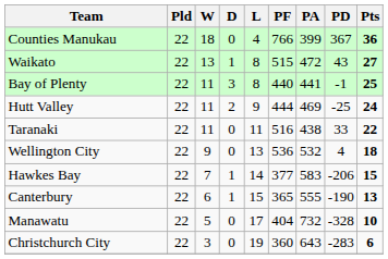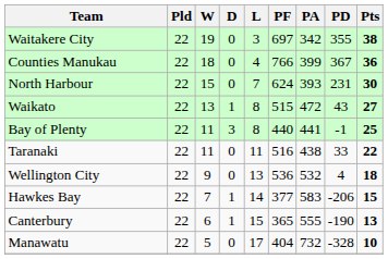+ row: Waitakere City | 22 | 19 | 0 | 3 | 697 | 342 | 355 | 38
+ row: North Harbour | 22 | 15 | 0 | 7 | 624 | 393 | 231 | 30
- row: Hutt Valley | 22 | 11 | 2 | 9 | 444 | 469 | -25 | 24
- row: Christchurch City | 22 | 3 | 0 | 19 | 360 | 643 | -283 | 6
